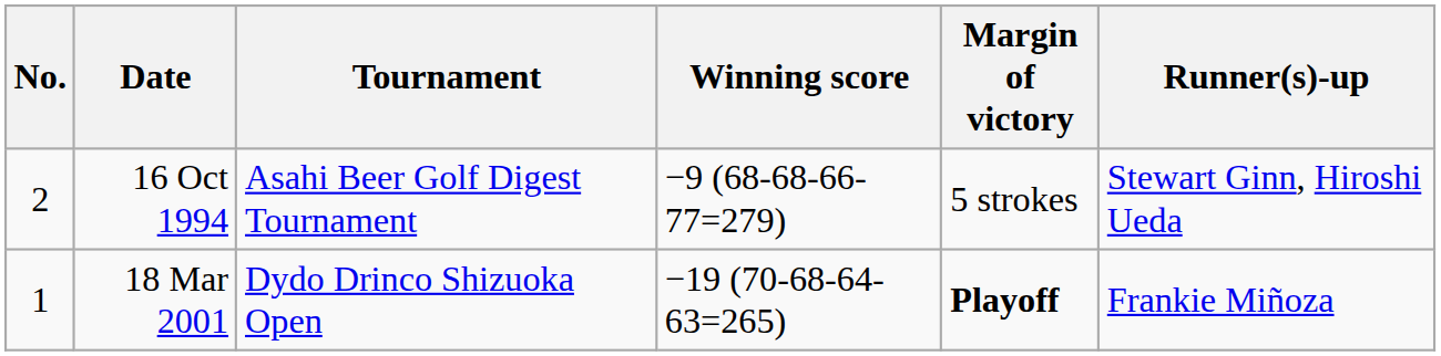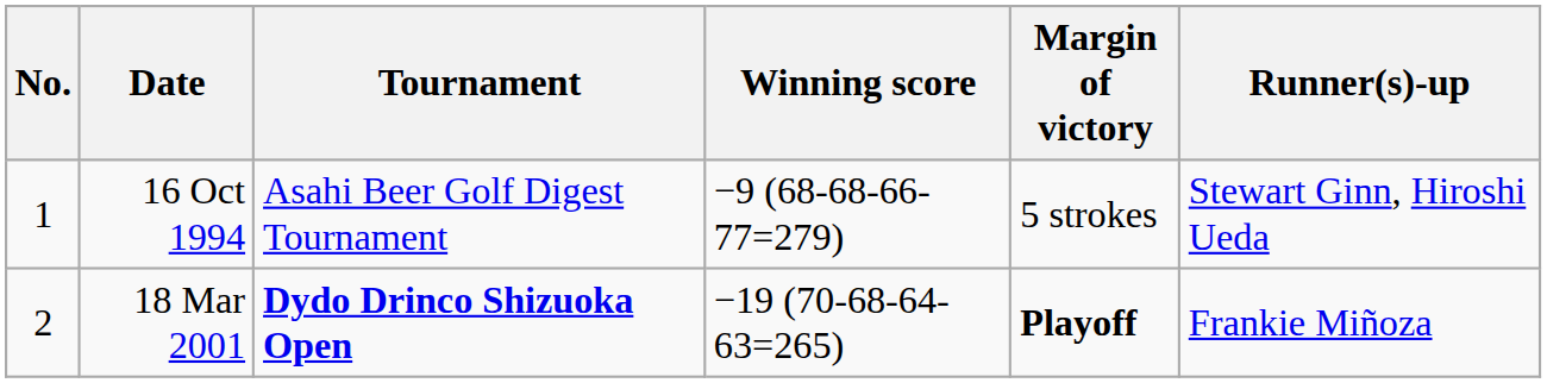16 Oct 1994 | No.: 2 -> 1
18 Mar 2001 | No.: 1 -> 2
18 Mar 2001 | Tournament: normal -> bold
